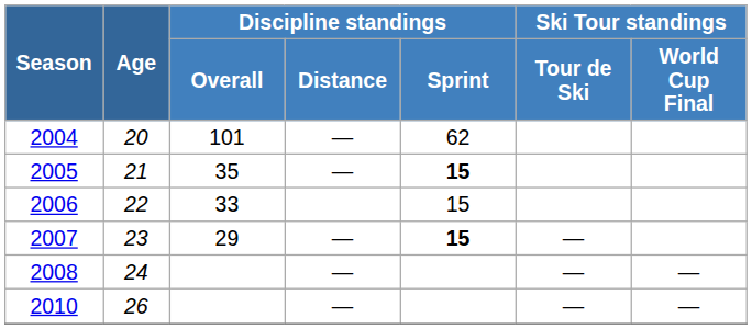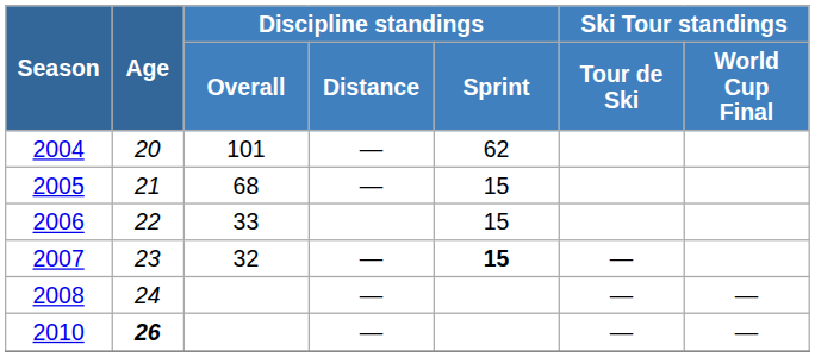2005 | Discipline standings / Overall: 35 -> 68
2005 | Discipline standings / Sprint: bold -> normal
2007 | Discipline standings / Overall: 29 -> 32
2010 | Age: normal -> bold
